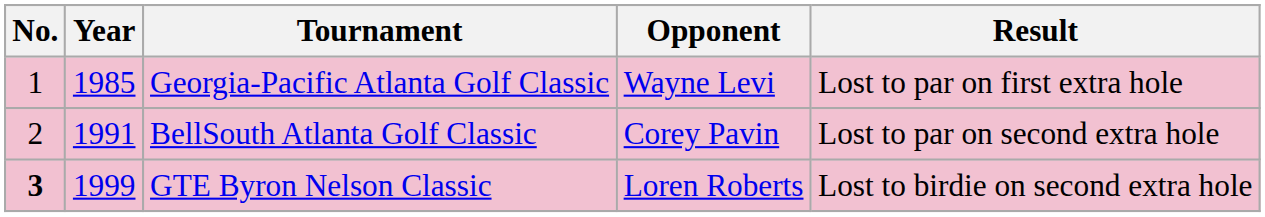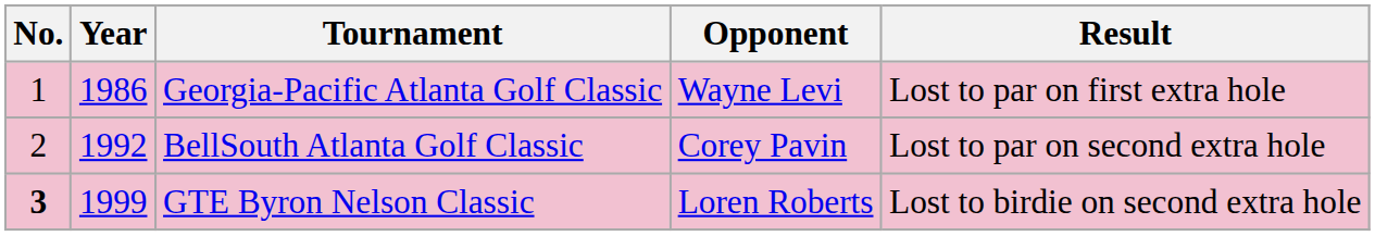Georgia-Pacific Atlanta Golf Classic | Year: 1985 -> 1986
BellSouth Atlanta Golf Classic | Year: 1991 -> 1992
